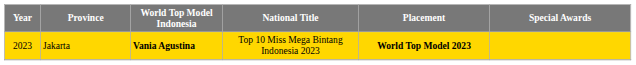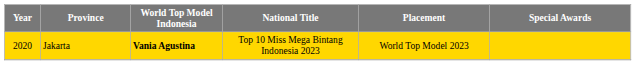Jakarta | Year: 2023 -> 2020
Jakarta | Placement: bold -> normal
